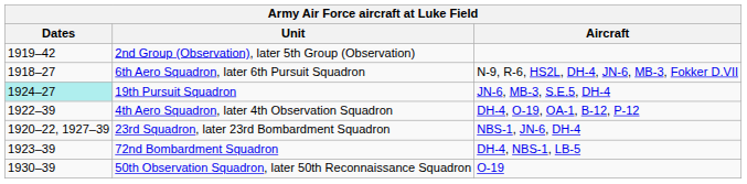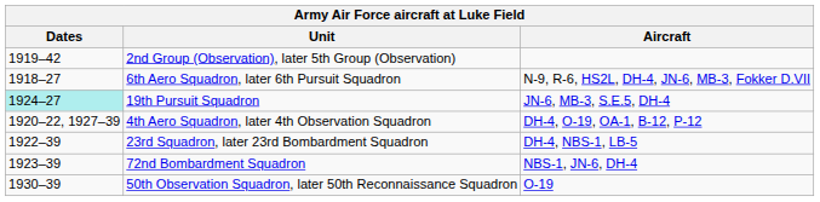4th Aero Squadron, later 4th Observation Squadron | Dates: 1922–39 -> 1920–22, 1927–39
23rd Squadron, later 23rd Bombardment Squadron | Dates: 1920–22, 1927–39 -> 1922–39
23rd Squadron, later 23rd Bombardment Squadron | Aircraft: NBS-1, JN-6, DH-4 -> DH-4, NBS-1, LB-5
72nd Bombardment Squadron | Aircraft: DH-4, NBS-1, LB-5 -> NBS-1, JN-6, DH-4
